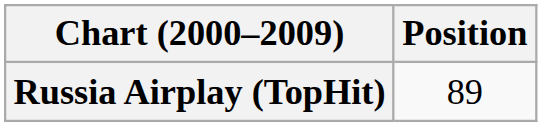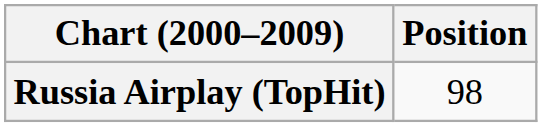Russia Airplay (TopHit) | Position: 89 -> 98
